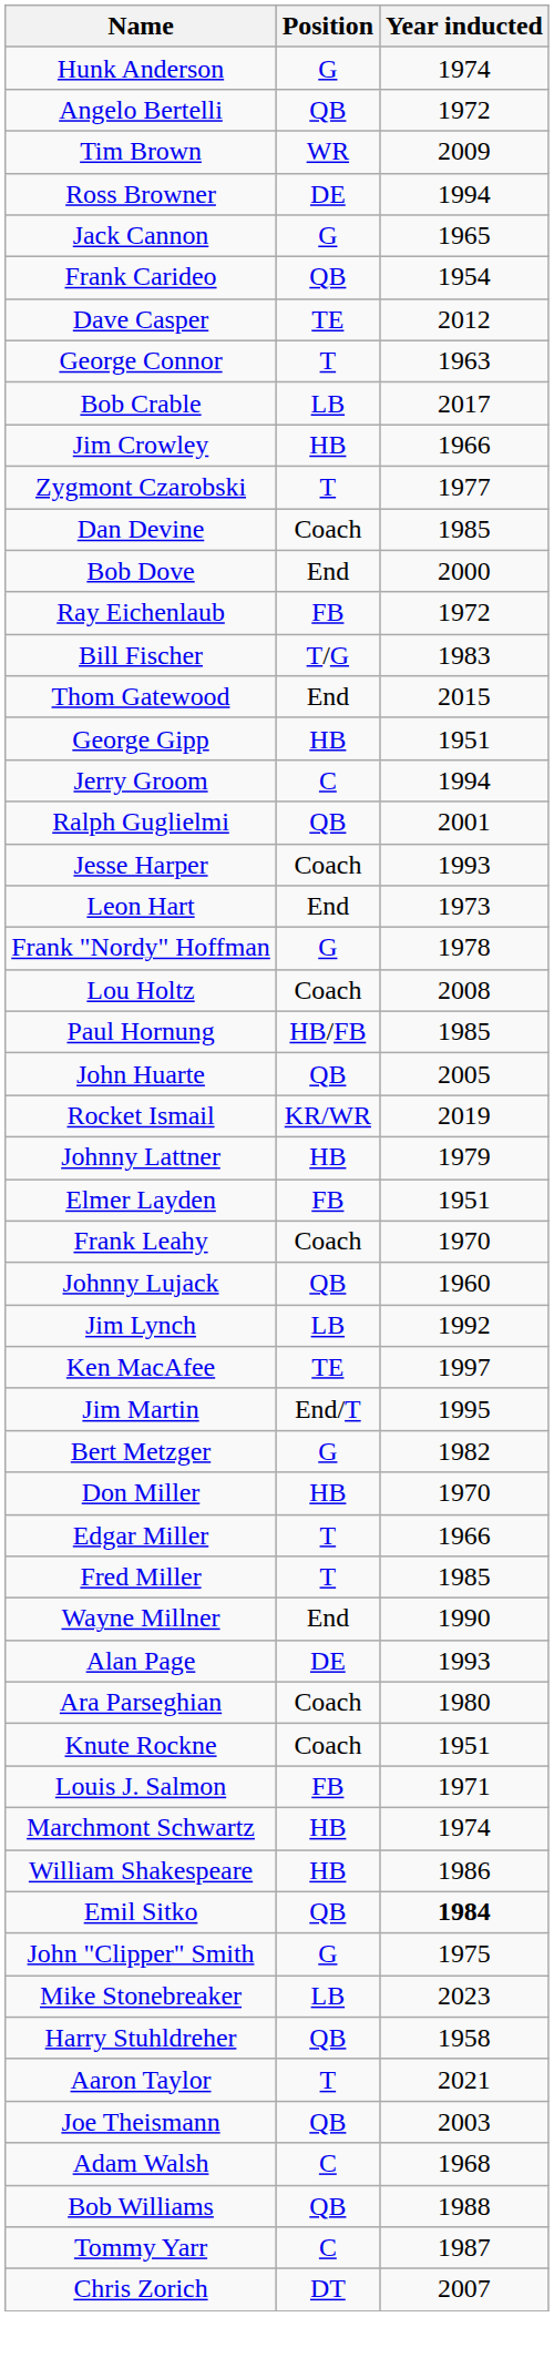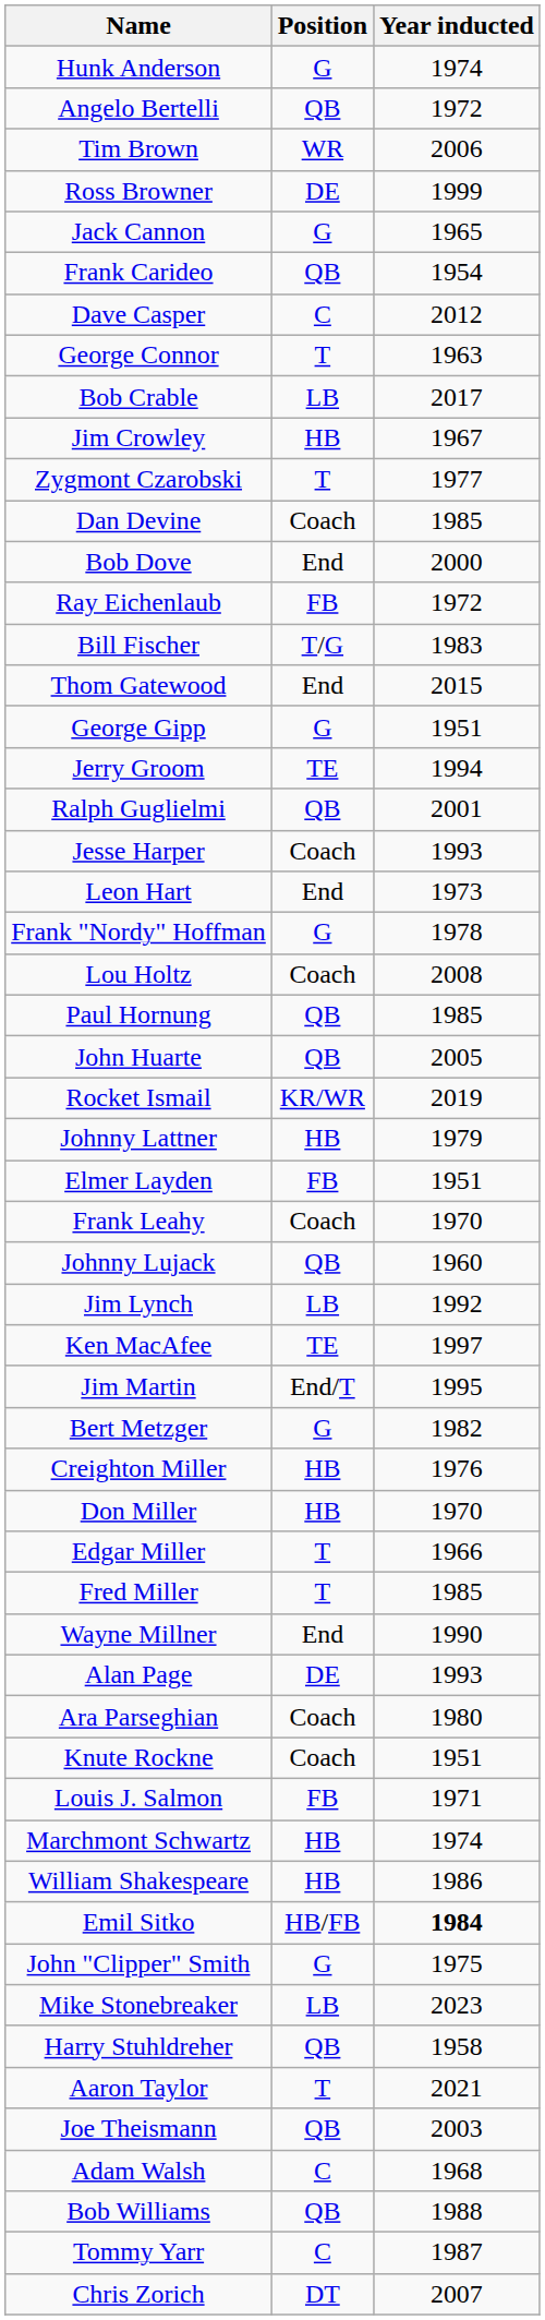Tim Brown | Year inducted: 2009 -> 2006
Ross Browner | Year inducted: 1994 -> 1999
Dave Casper | Position: TE -> C
Jim Crowley | Year inducted: 1966 -> 1967
George Gipp | Position: HB -> G
Jerry Groom | Position: C -> TE
Paul Hornung | Position: HB/FB -> QB
+ row: Creighton Miller | HB | 1976
Emil Sitko | Position: QB -> HB/FB
